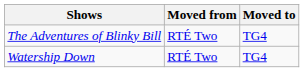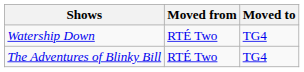rows swapped: The Adventures of Blinky Bill <-> Watership Down
